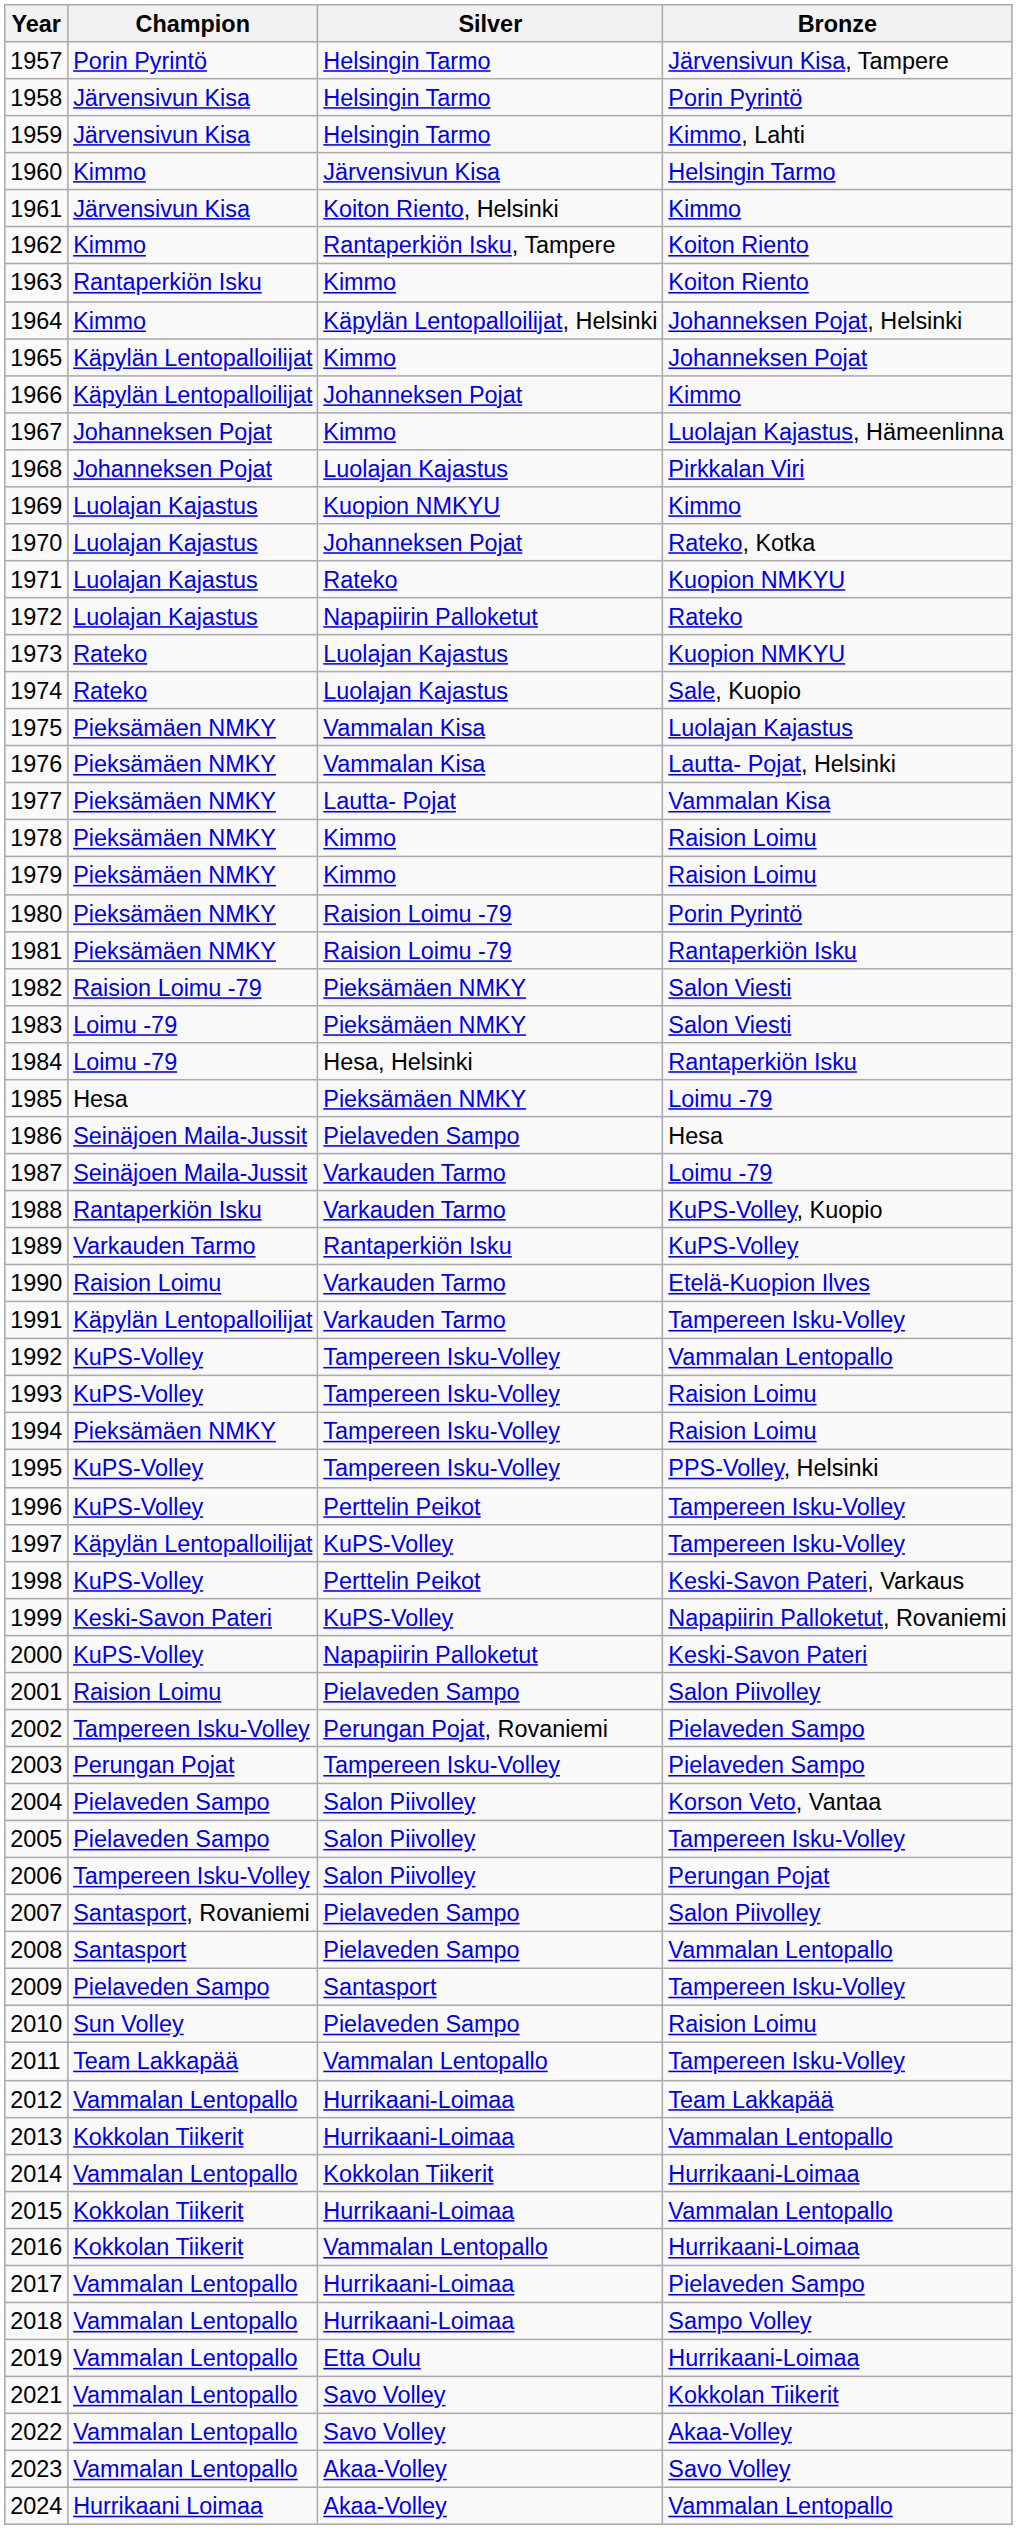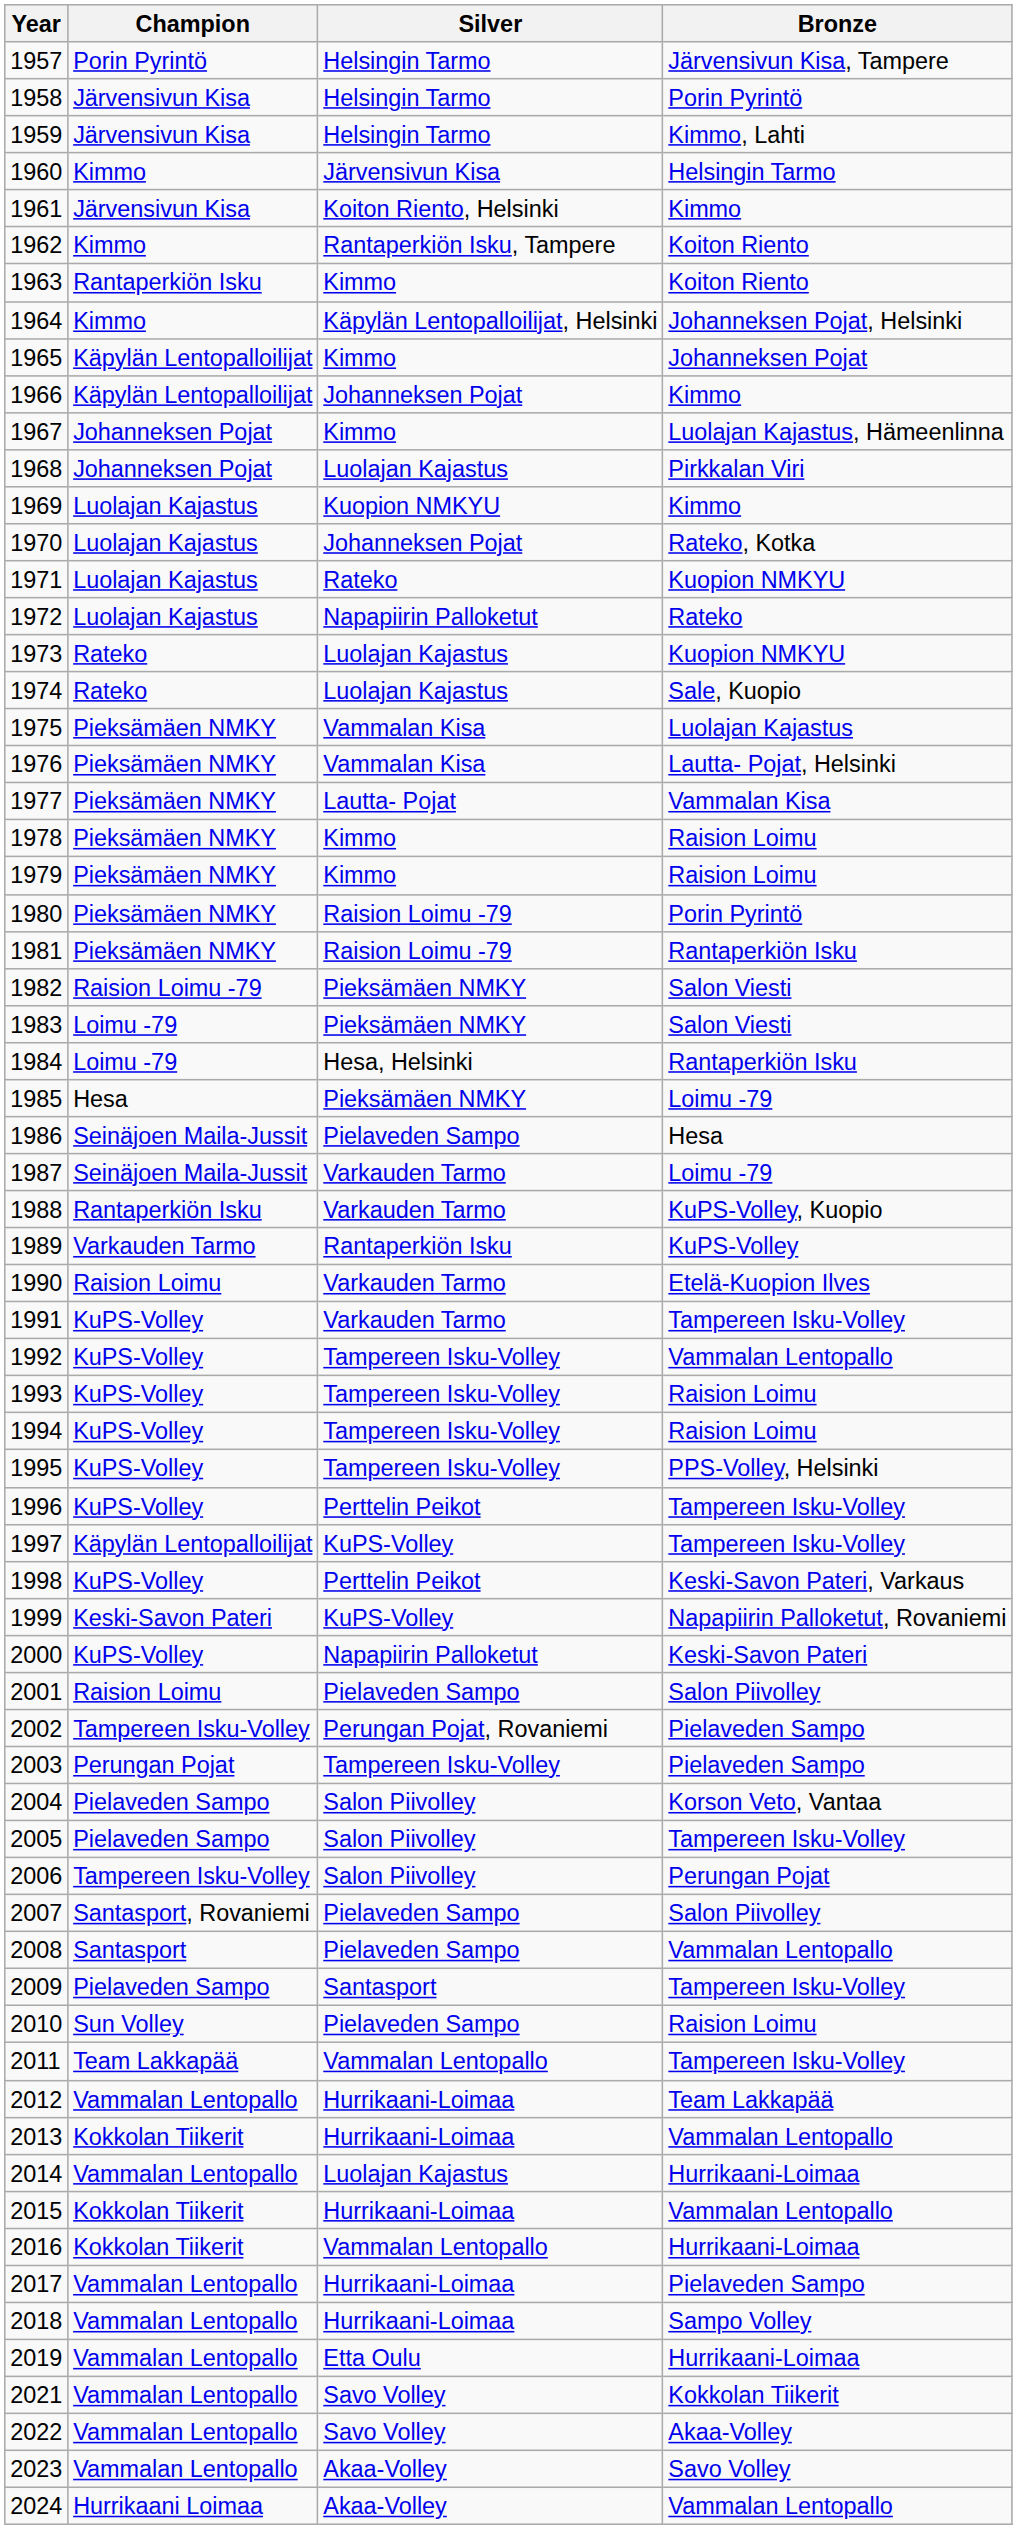1991 | Champion: Käpylän Lentopalloilijat -> KuPS-Volley
1994 | Champion: Pieksämäen NMKY -> KuPS-Volley
2014 | Silver: Kokkolan Tiikerit -> Luolajan Kajastus
